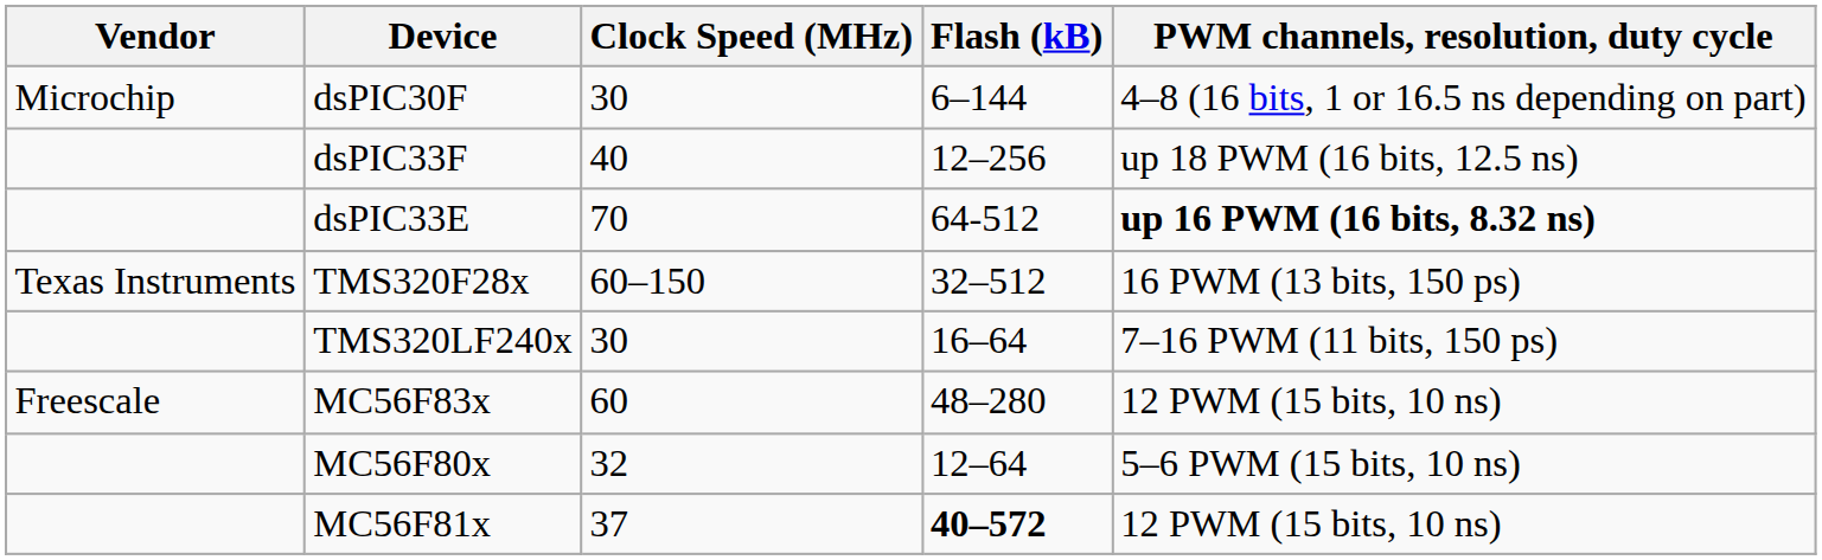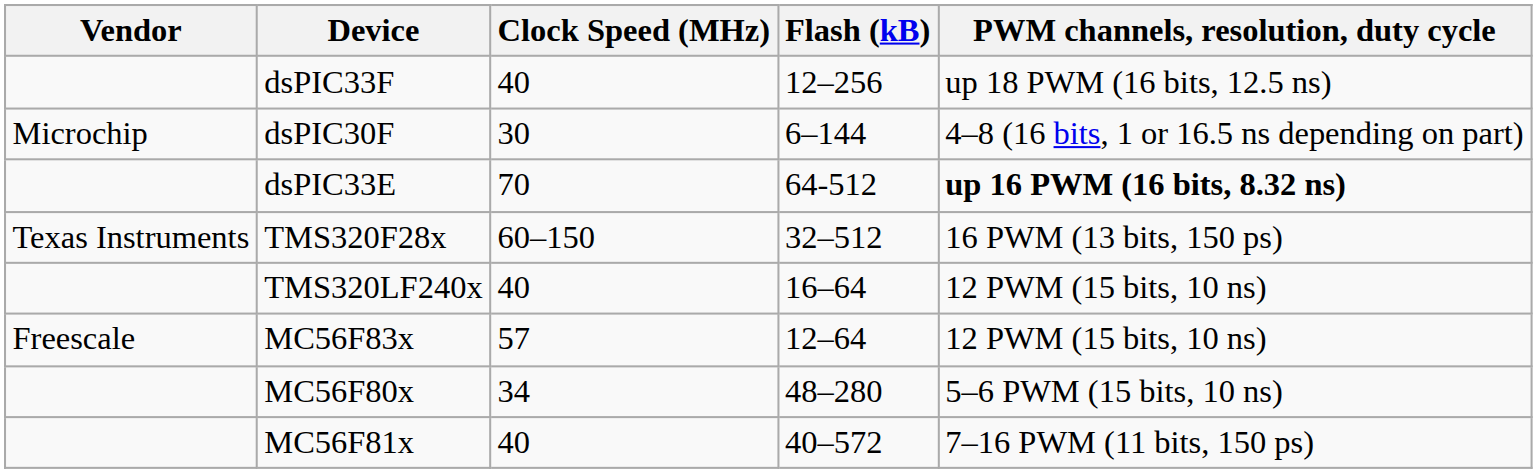rows swapped: dsPIC30F <-> dsPIC33F
TMS320LF240x | Clock Speed (MHz): 30 -> 40
TMS320LF240x | PWM channels, resolution, duty cycle: 7–16 PWM (11 bits, 150 ps) -> 12 PWM (15 bits, 10 ns)
MC56F83x | Clock Speed (MHz): 60 -> 57
MC56F83x | Flash (kB): 48–280 -> 12–64
MC56F80x | Clock Speed (MHz): 32 -> 34
MC56F80x | Flash (kB): 12–64 -> 48–280
MC56F81x | Clock Speed (MHz): 37 -> 40
MC56F81x | Flash (kB): bold -> normal
MC56F81x | PWM channels, resolution, duty cycle: 12 PWM (15 bits, 10 ns) -> 7–16 PWM (11 bits, 150 ps)
